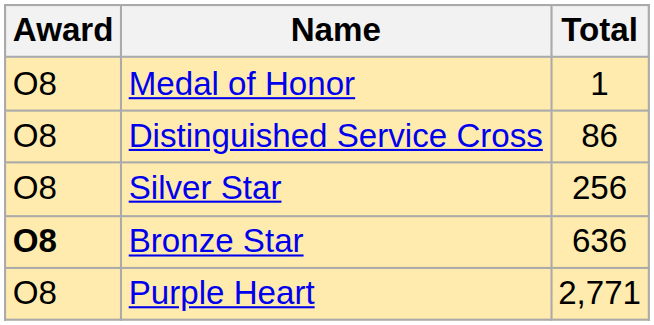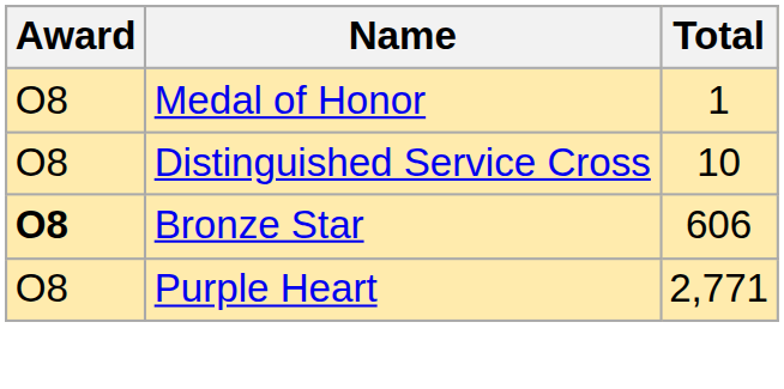Distinguished Service Cross | Total: 86 -> 10
- row: O8 | Silver Star | 256
Bronze Star | Total: 636 -> 606
